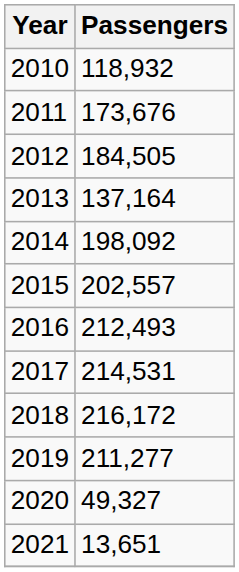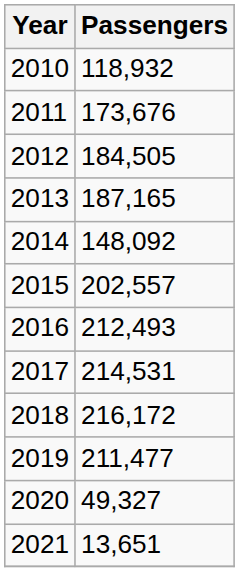2013 | Passengers: 137,164 -> 187,165
2014 | Passengers: 198,092 -> 148,092
2019 | Passengers: 211,277 -> 211,477
